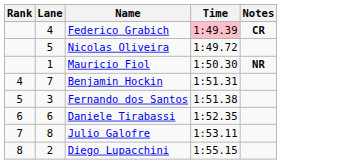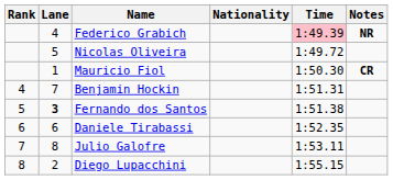+ column: Nationality
Federico Grabich | Notes: CR -> NR
Mauricio Fiol | Notes: NR -> CR
Fernando dos Santos | Lane: normal -> bold
